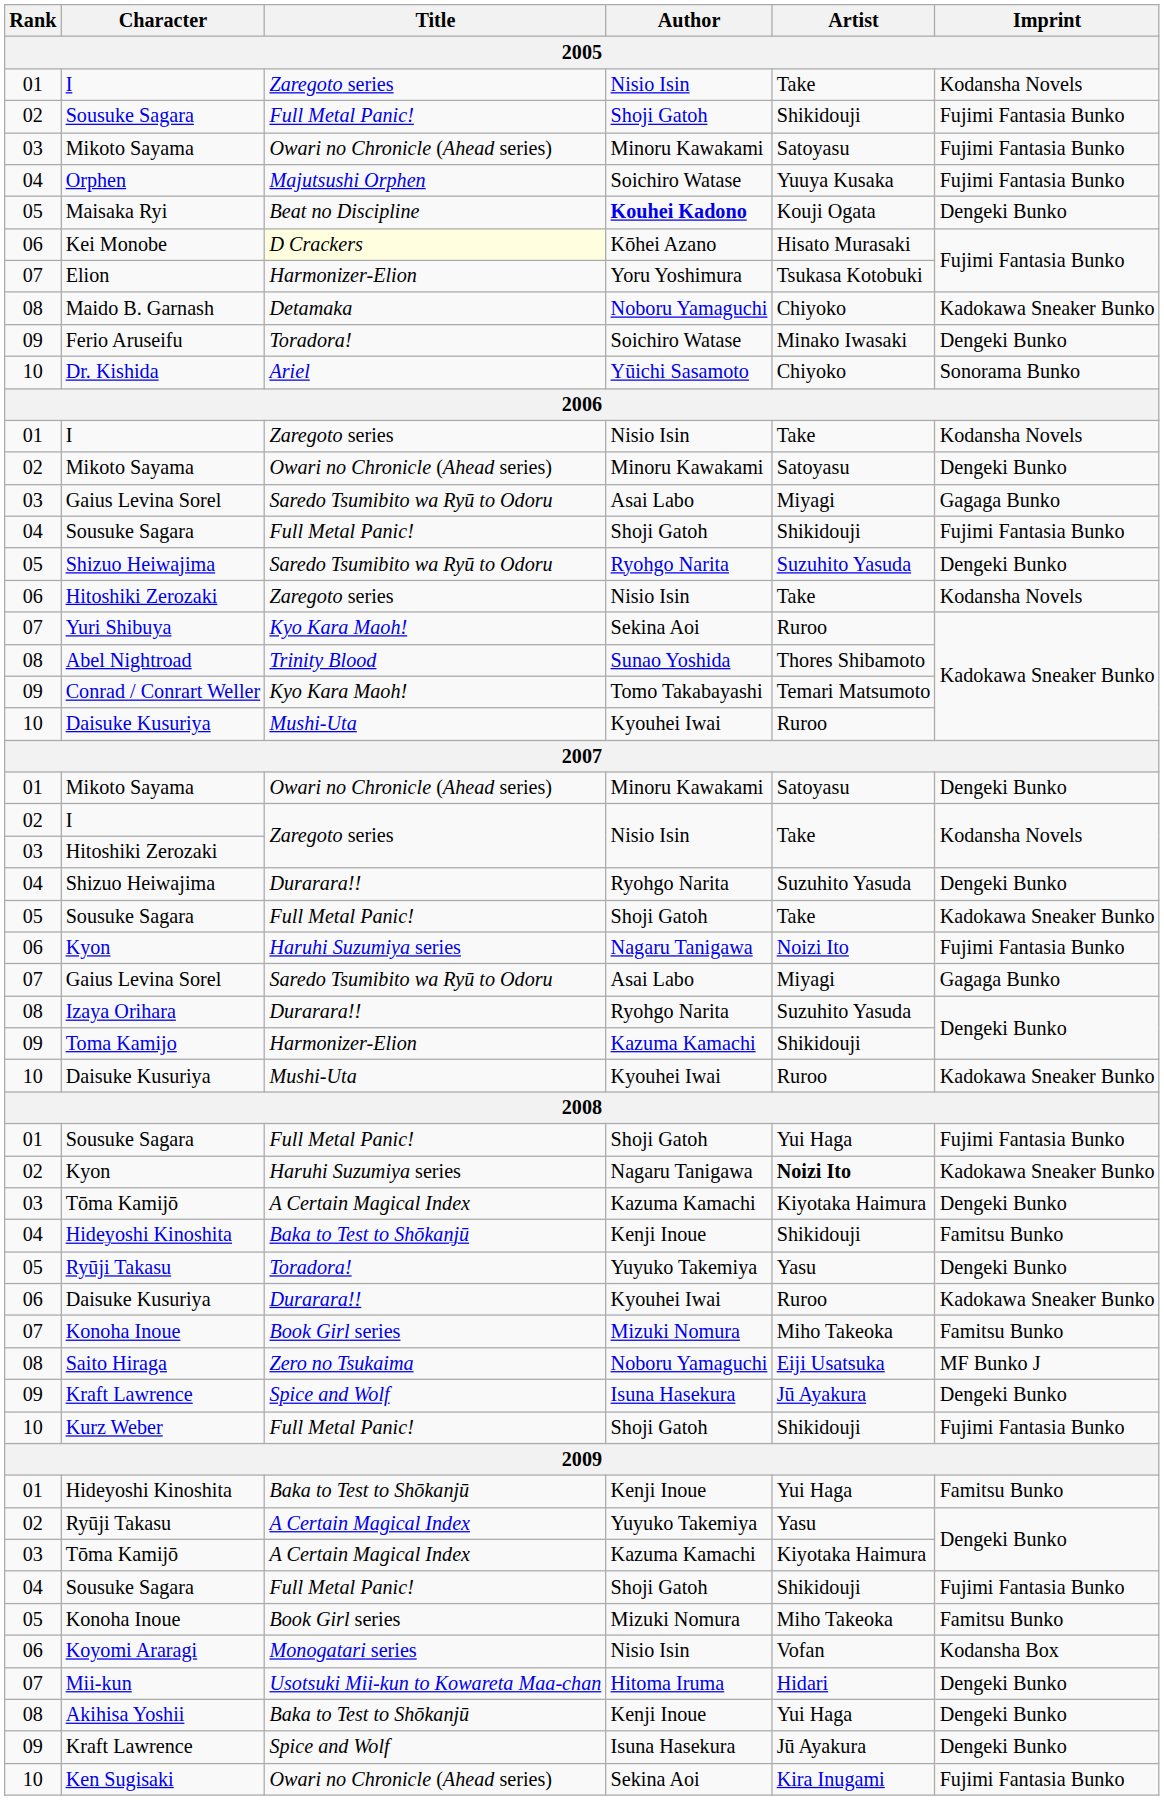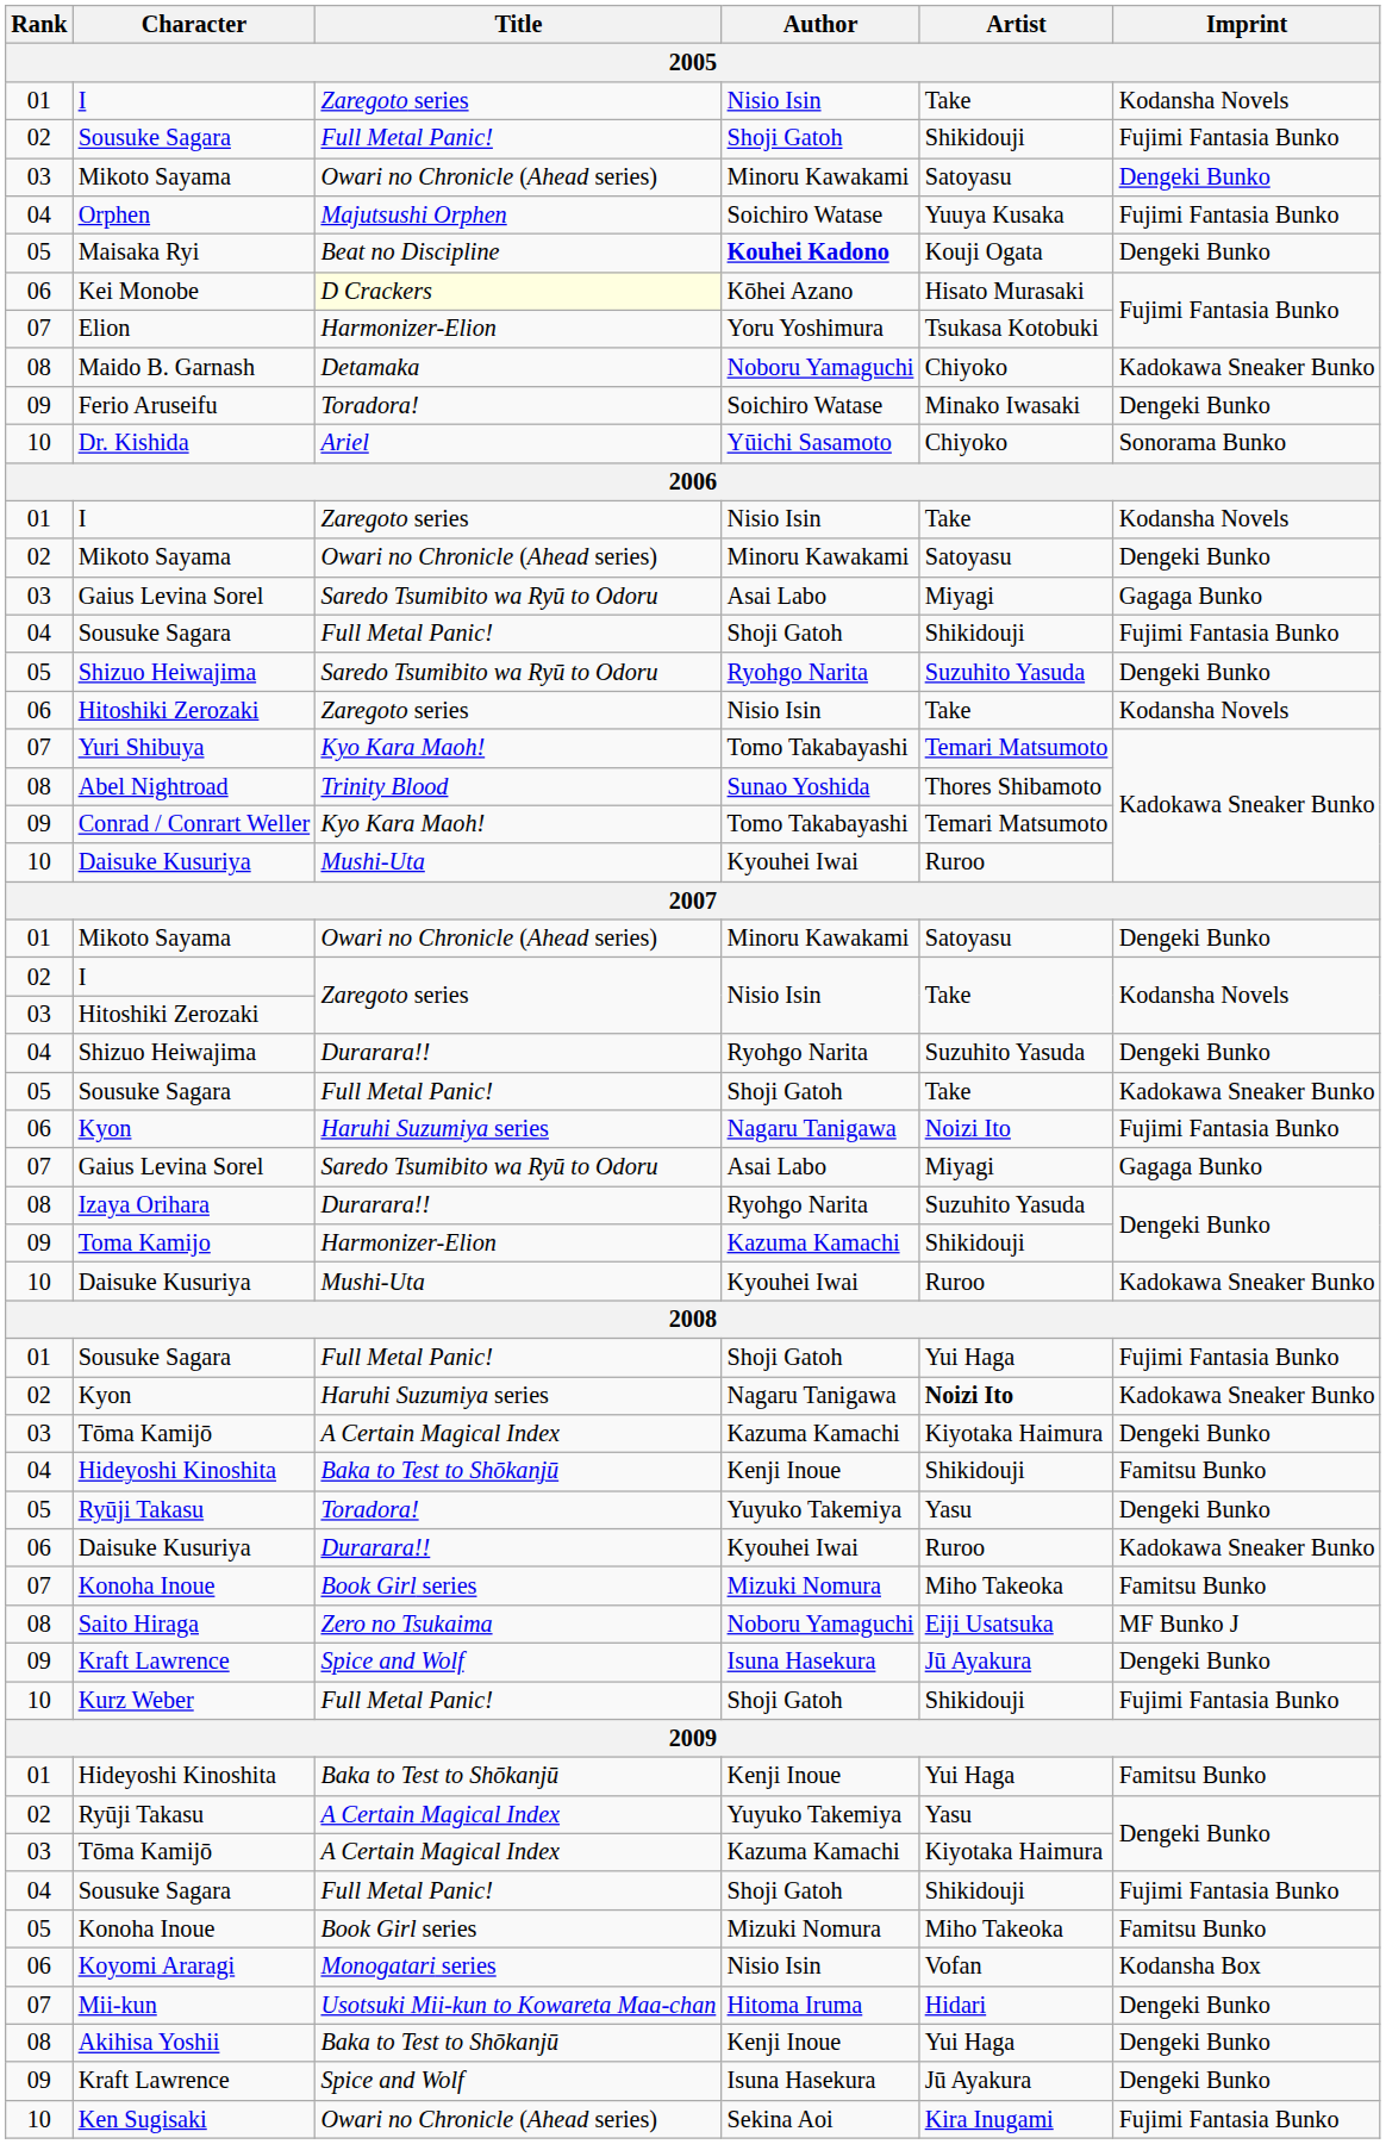03 / Mikoto Sayama | Imprint: Fujimi Fantasia Bunko -> Dengeki Bunko
Yuri Shibuya | Author: Sekina Aoi -> Tomo Takabayashi
Yuri Shibuya | Artist: Ruroo -> Temari Matsumoto
